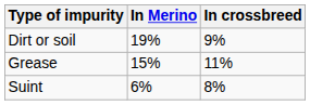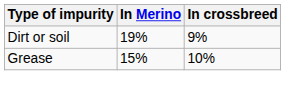Grease | In crossbreed: 11% -> 10%
- row: Suint | 6% | 8%
